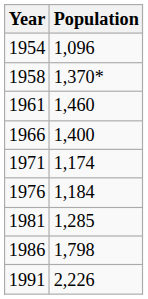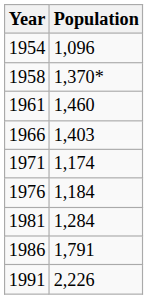1966 | Population: 1,400 -> 1,403
1981 | Population: 1,285 -> 1,284
1986 | Population: 1,798 -> 1,791
